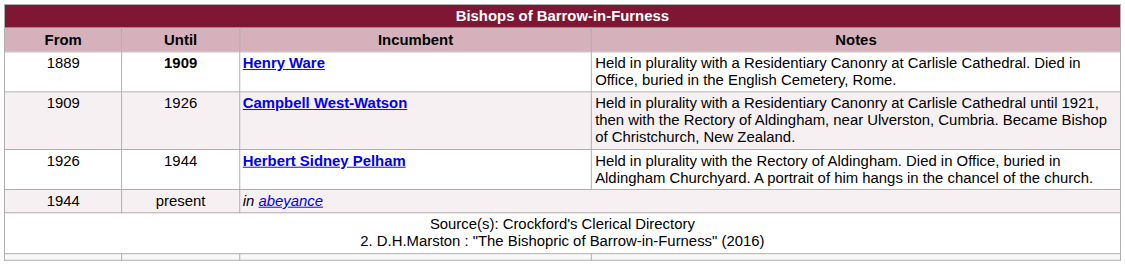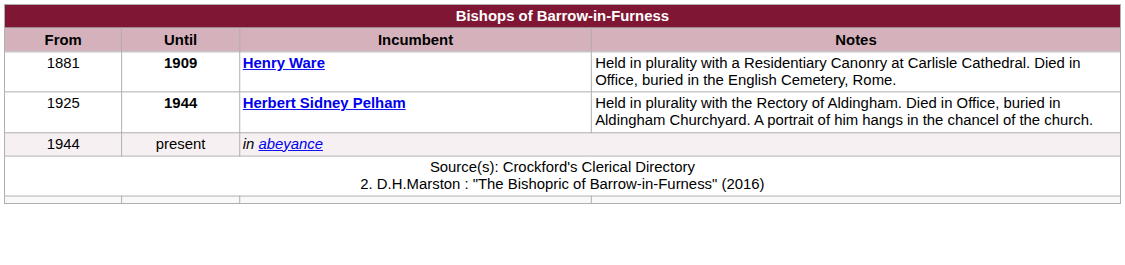Henry Ware | From: 1889 -> 1881
- row: 1909 | 1926 | Campbell West-Watson | Held in plurality with a Residentiary Canonry at Carlisle Cathedral until 1921, then with the Rectory of Aldingham, near Ulverston, Cumbria. Became Bishop of Christchurch, New Zealand.
Herbert Sidney Pelham | From: 1926 -> 1925
Herbert Sidney Pelham | Until: normal -> bold
